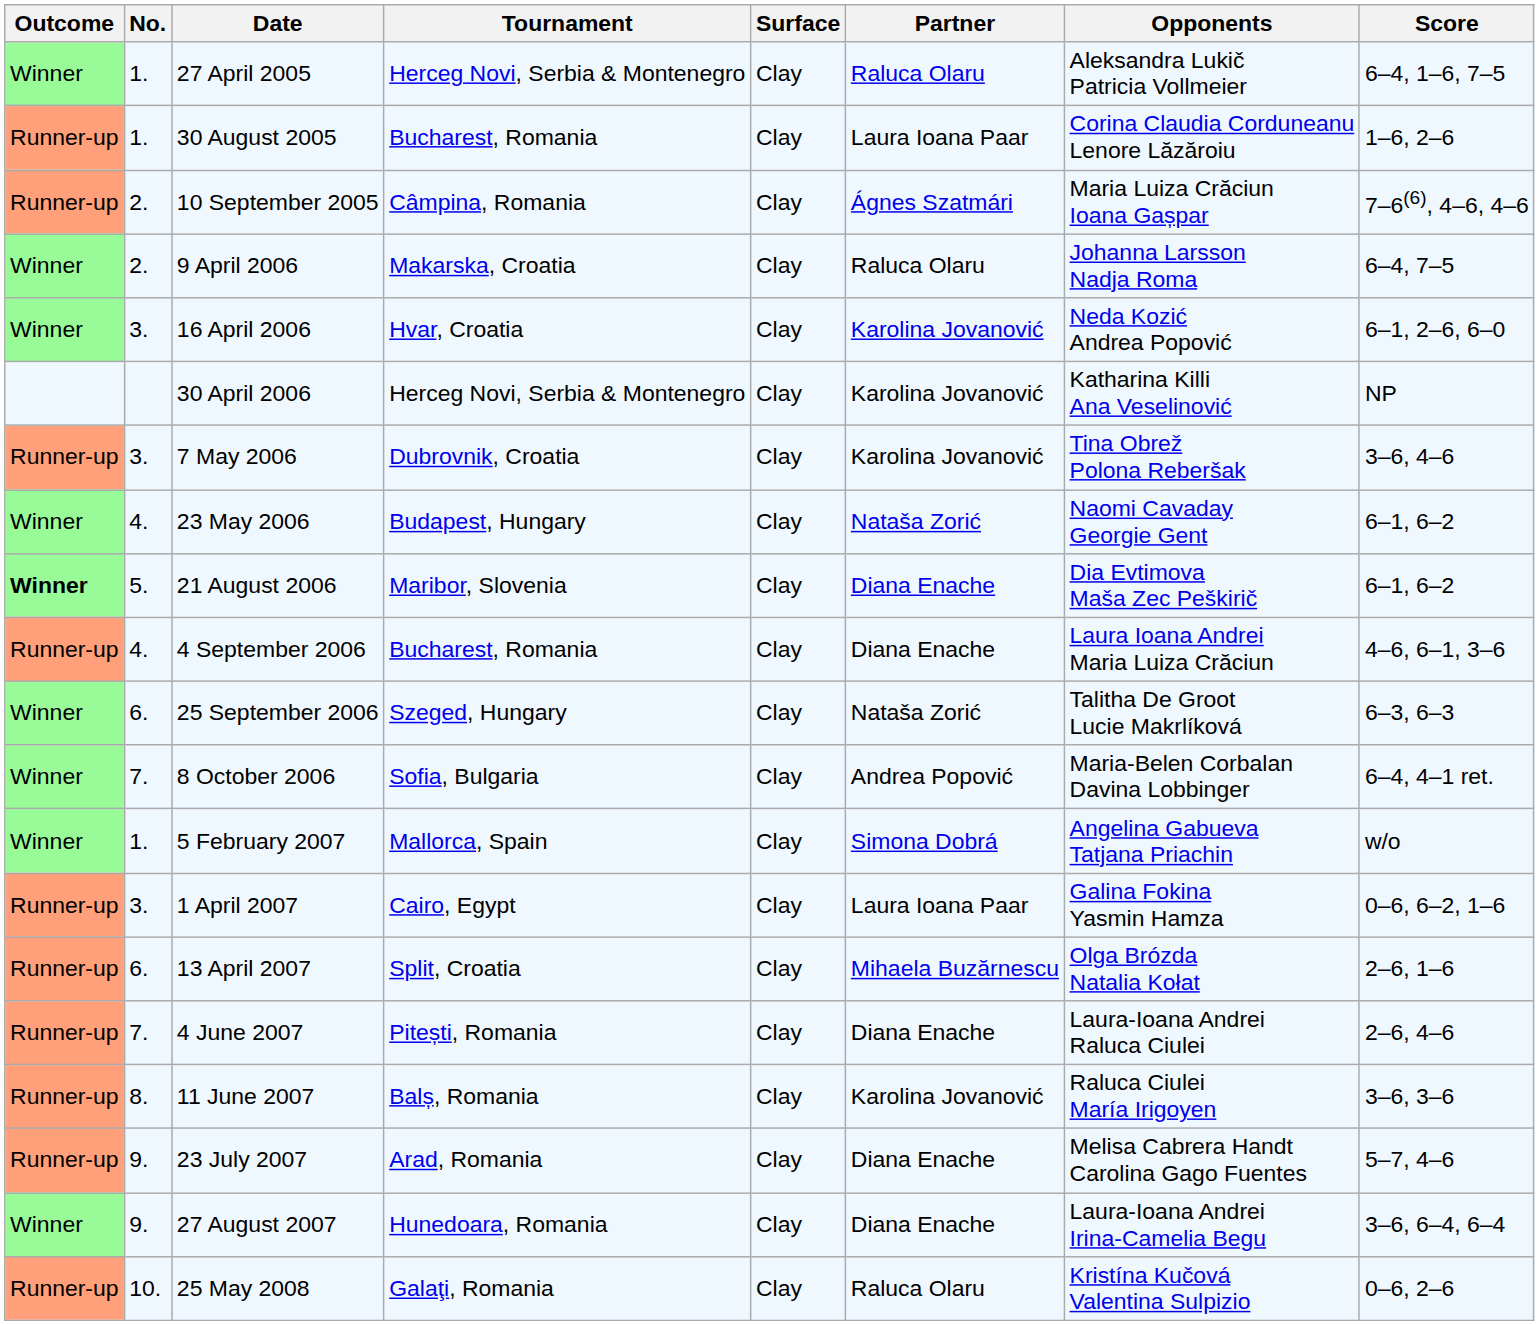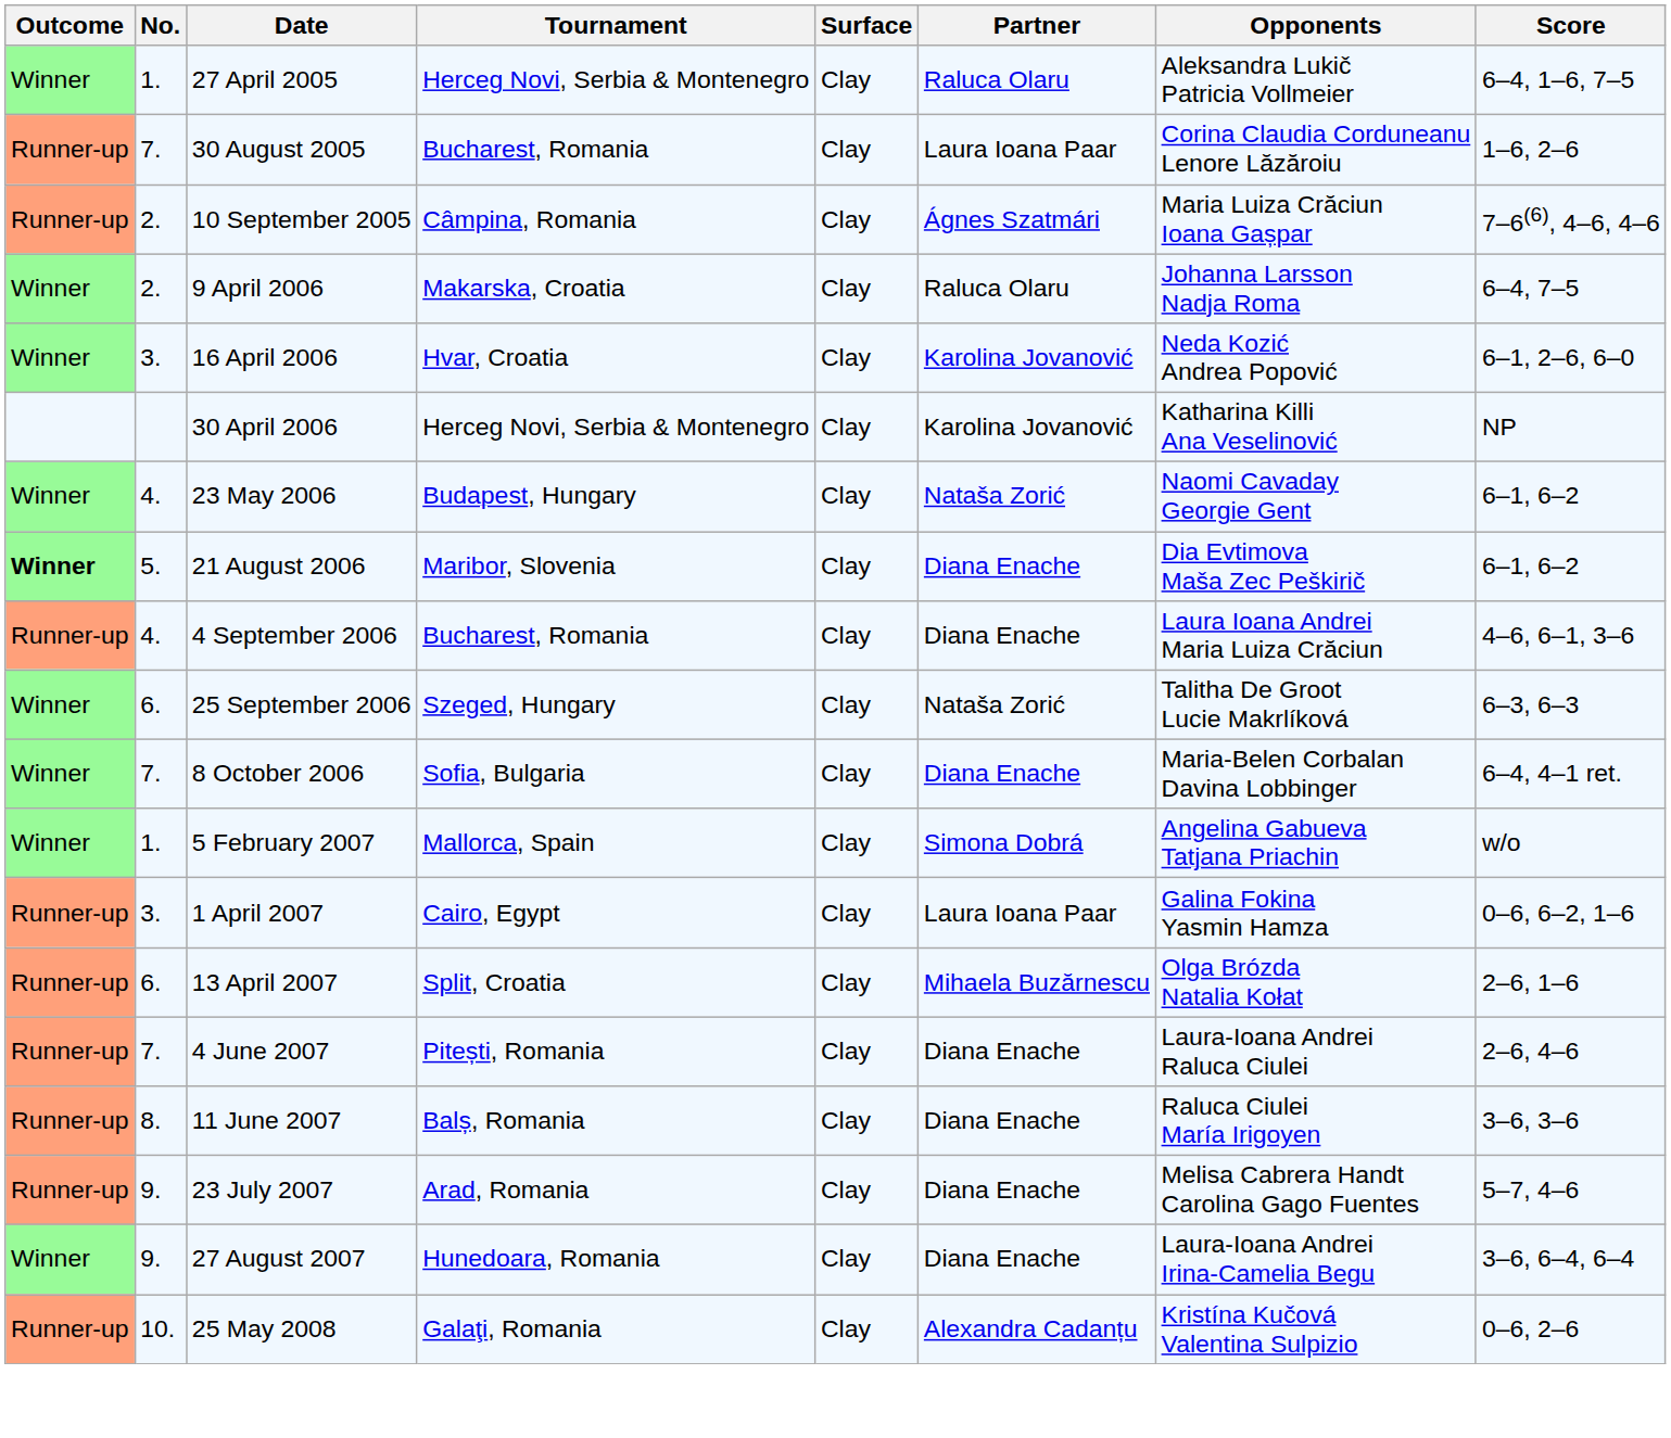30 August 2005 | No.: 1. -> 7.
- row: Runner-up | 3. | 7 May 2006 | Dubrovnik, Croatia | Clay | Karolina Jovanović | Tina Obrež Polona Reberšak | 3–6, 4–6
8 October 2006 | Partner: Andrea Popović -> Diana Enache
11 June 2007 | Partner: Karolina Jovanović -> Diana Enache
25 May 2008 | Partner: Raluca Olaru -> Alexandra Cadanțu
